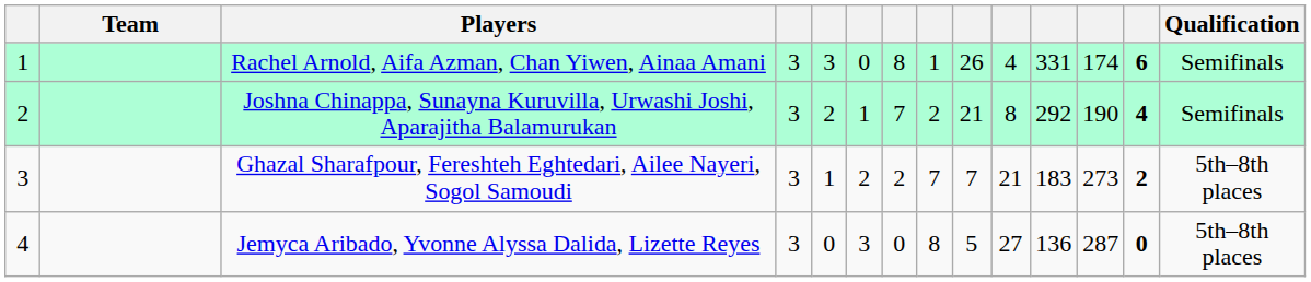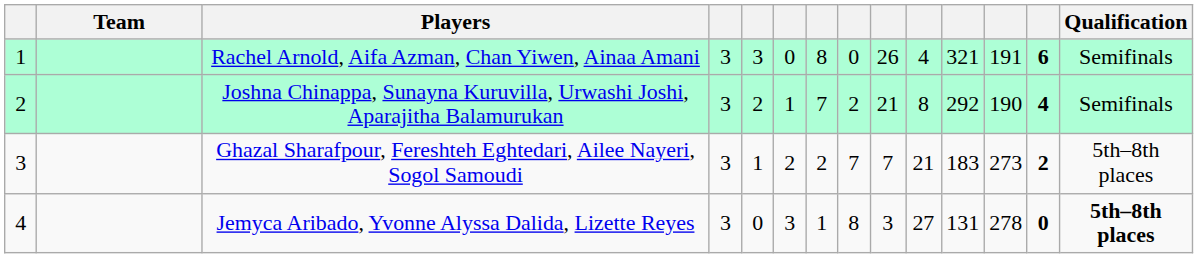Rachel Arnold, Aifa Azman, Chan Yiwen, Ainaa Amani | column 8: 1 -> 0
Rachel Arnold, Aifa Azman, Chan Yiwen, Ainaa Amani | column 11: 331 -> 321
Rachel Arnold, Aifa Azman, Chan Yiwen, Ainaa Amani | column 12: 174 -> 191
Jemyca Aribado, Yvonne Alyssa Dalida, Lizette Reyes | column 7: 0 -> 1
Jemyca Aribado, Yvonne Alyssa Dalida, Lizette Reyes | column 9: 5 -> 3
Jemyca Aribado, Yvonne Alyssa Dalida, Lizette Reyes | column 11: 136 -> 131
Jemyca Aribado, Yvonne Alyssa Dalida, Lizette Reyes | column 12: 287 -> 278
Jemyca Aribado, Yvonne Alyssa Dalida, Lizette Reyes | Qualification: normal -> bold
